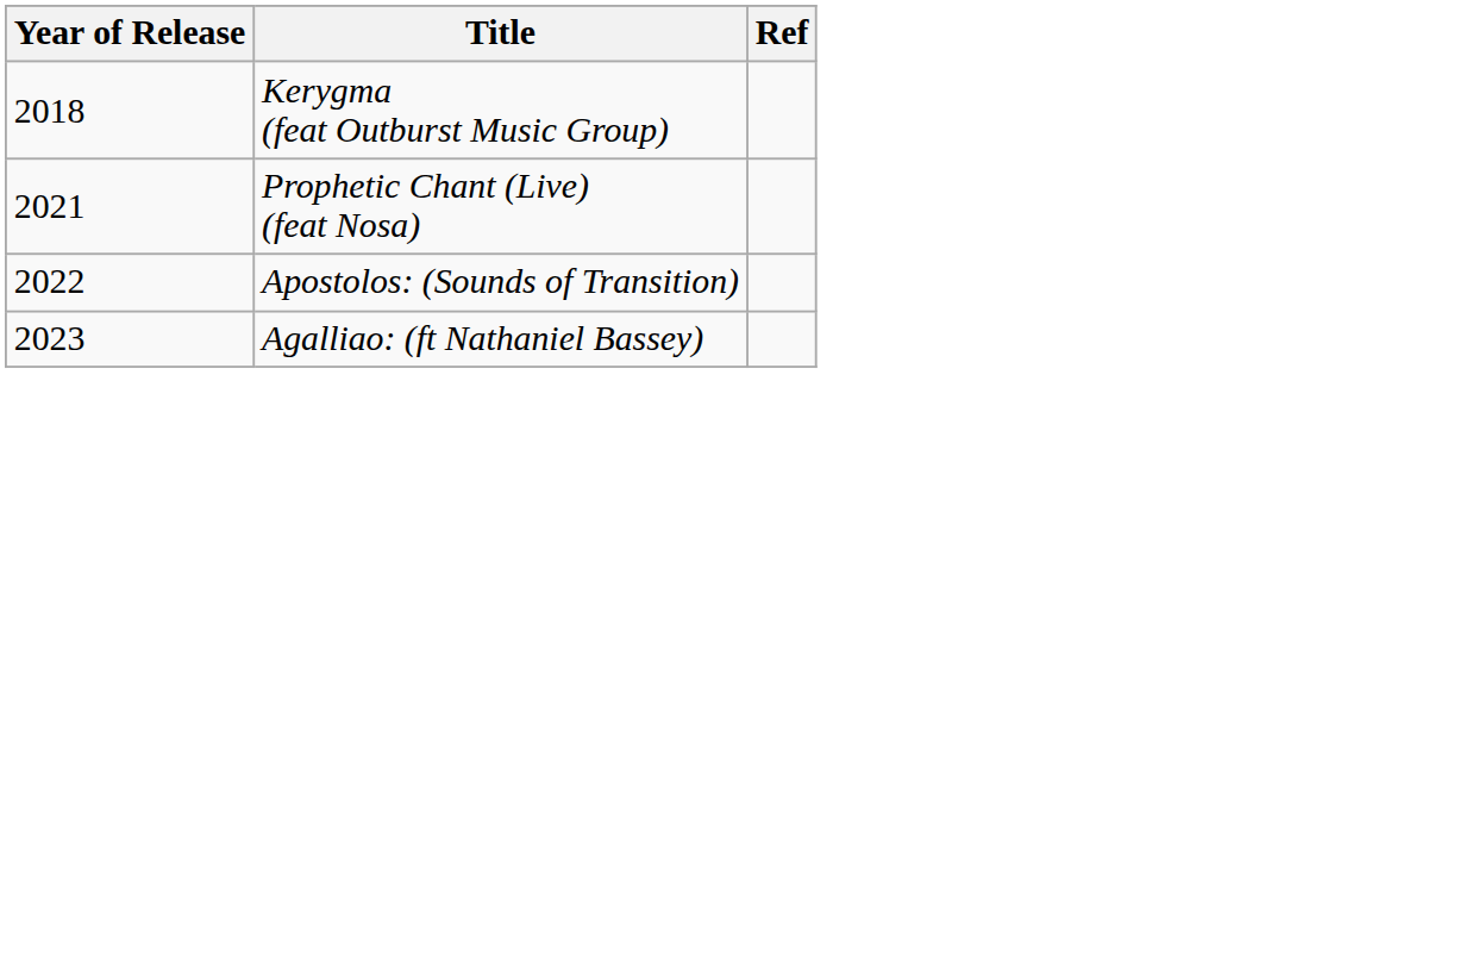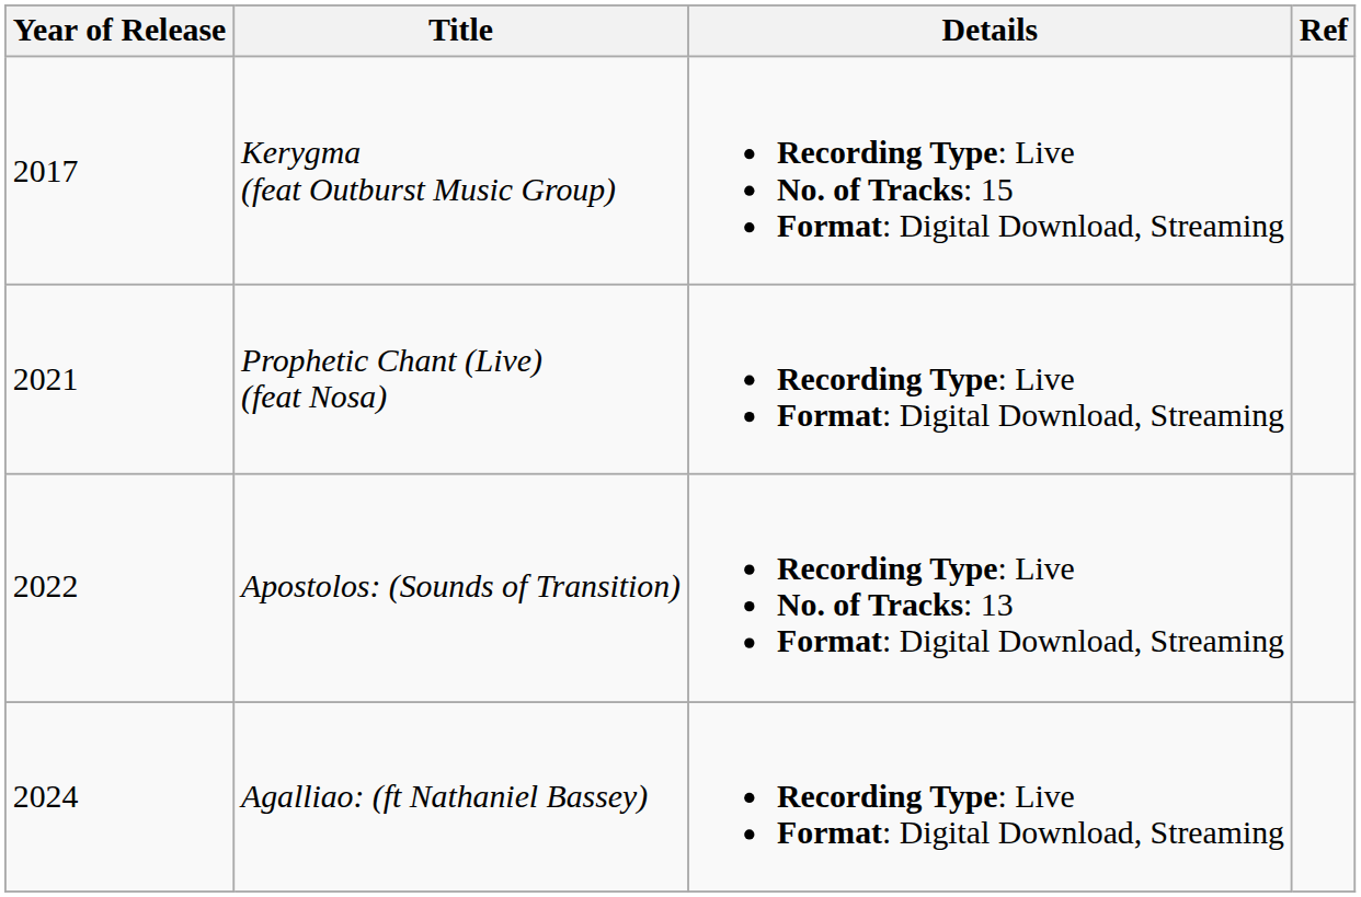+ column: Details | Recording Type: Live No. of Tracks: 15 Format: Digital Download, Streaming | Recording Type: Live Format: Digital Download, Streaming | Recording Type: Live No. of Tracks: 13 Format: Digital Download, Streaming | Recording Type: Live Format: Digital Download, Streaming
Kerygma (feat Outburst Music Group) | Year of Release: 2018 -> 2017
Agalliao: (ft Nathaniel Bassey) | Year of Release: 2023 -> 2024
